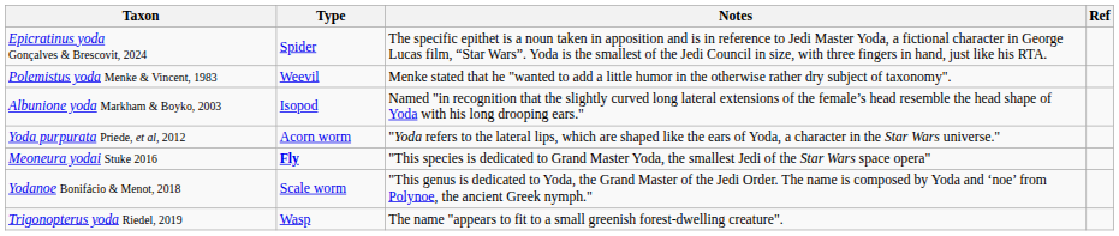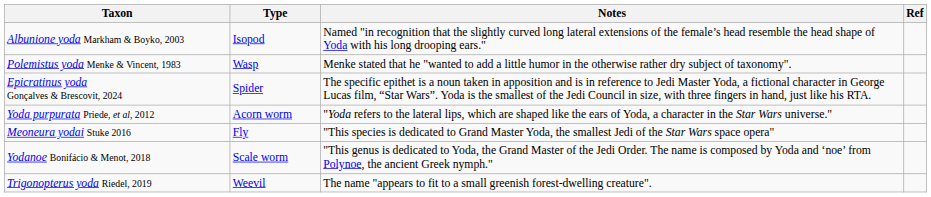rows swapped: Epicratinus yoda Gonçalves & Brescovit, 2024 <-> Albunione yoda Markham & Boyko, 2003
Polemistus yoda Menke & Vincent, 1983 | Type: Weevil -> Wasp
Meoneura yodai Stuke 2016 | Type: bold -> normal
Trigonopterus yoda Riedel, 2019 | Type: Wasp -> Weevil
